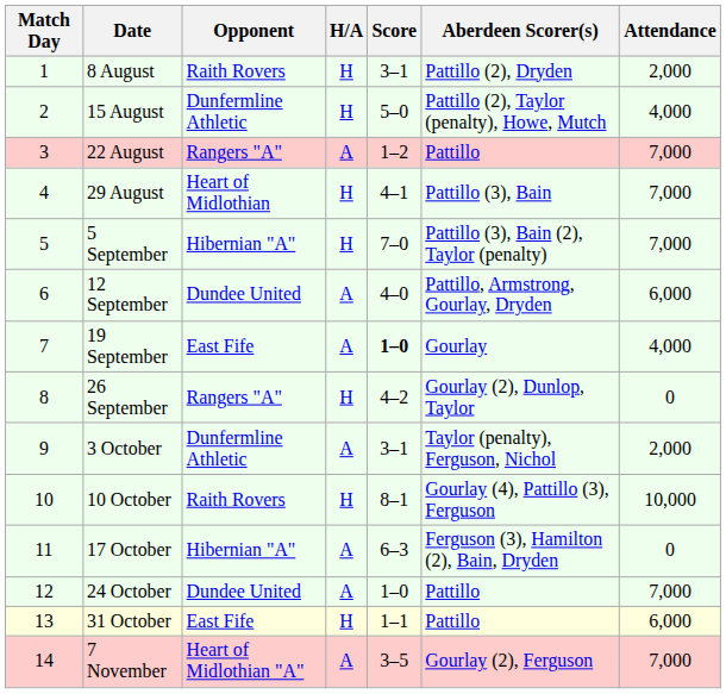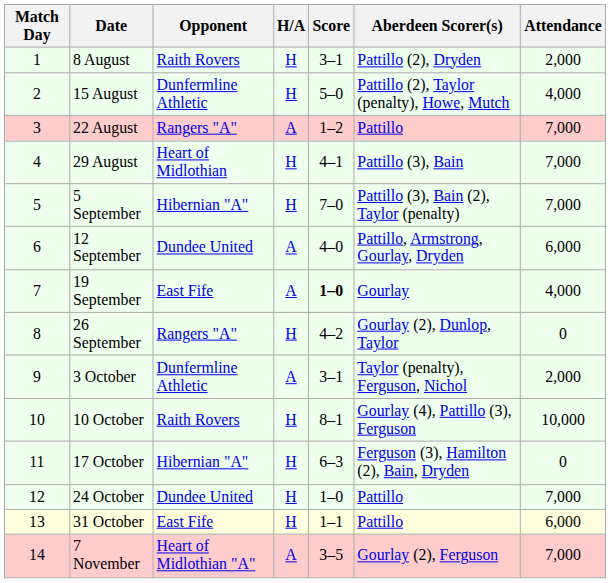17 October | H/A: A -> H
24 October | H/A: A -> H
